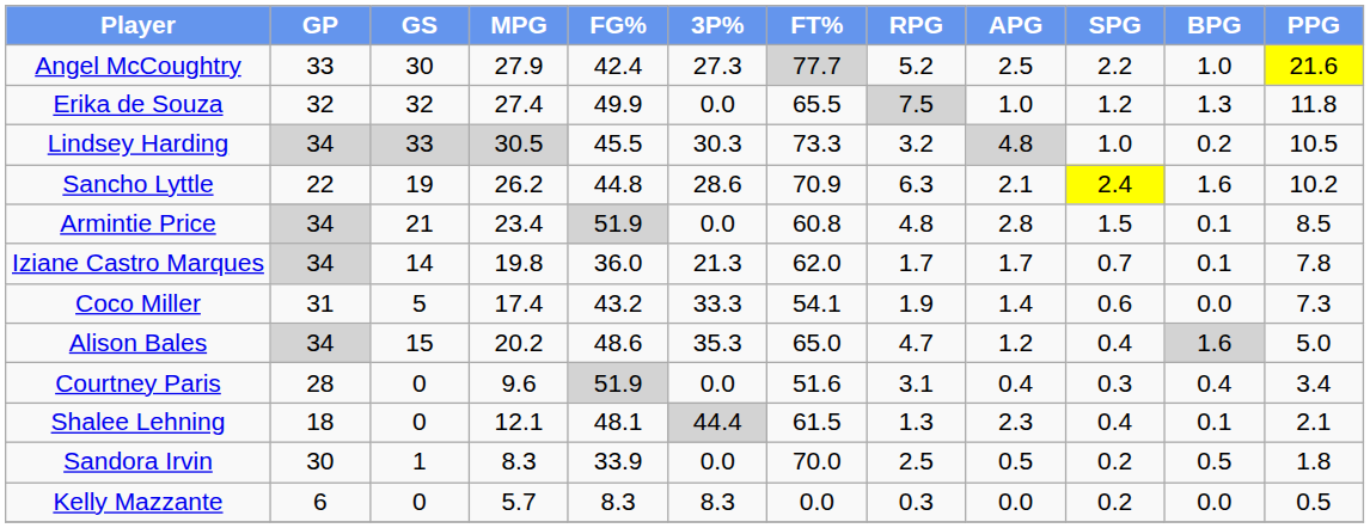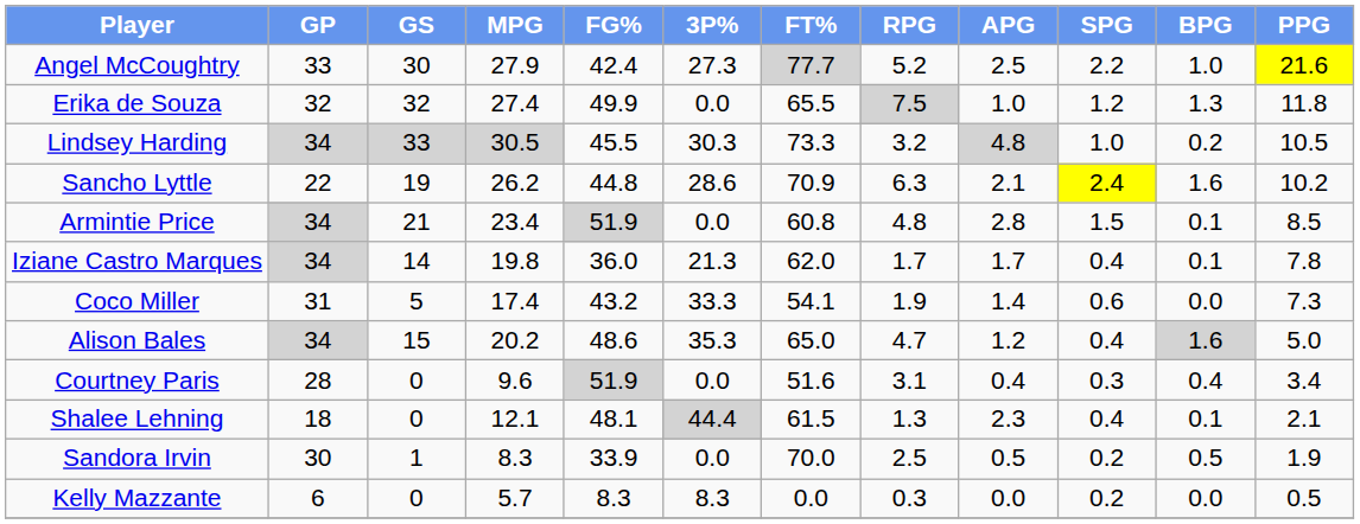Iziane Castro Marques | SPG: 0.7 -> 0.4
Sandora Irvin | PPG: 1.8 -> 1.9
